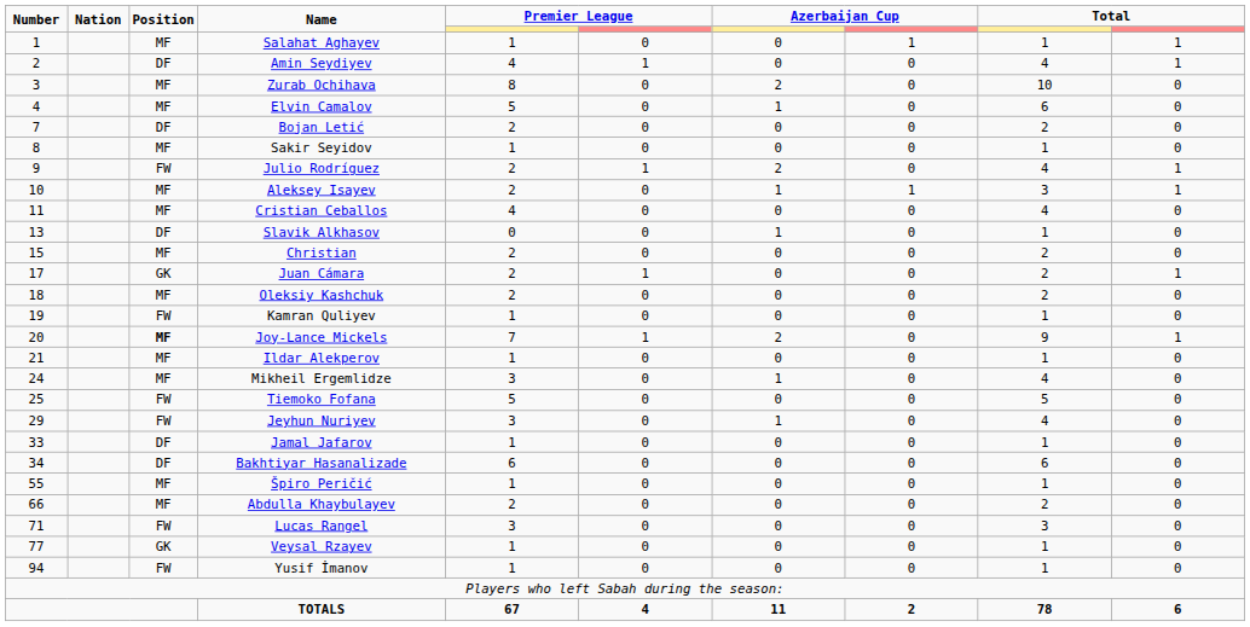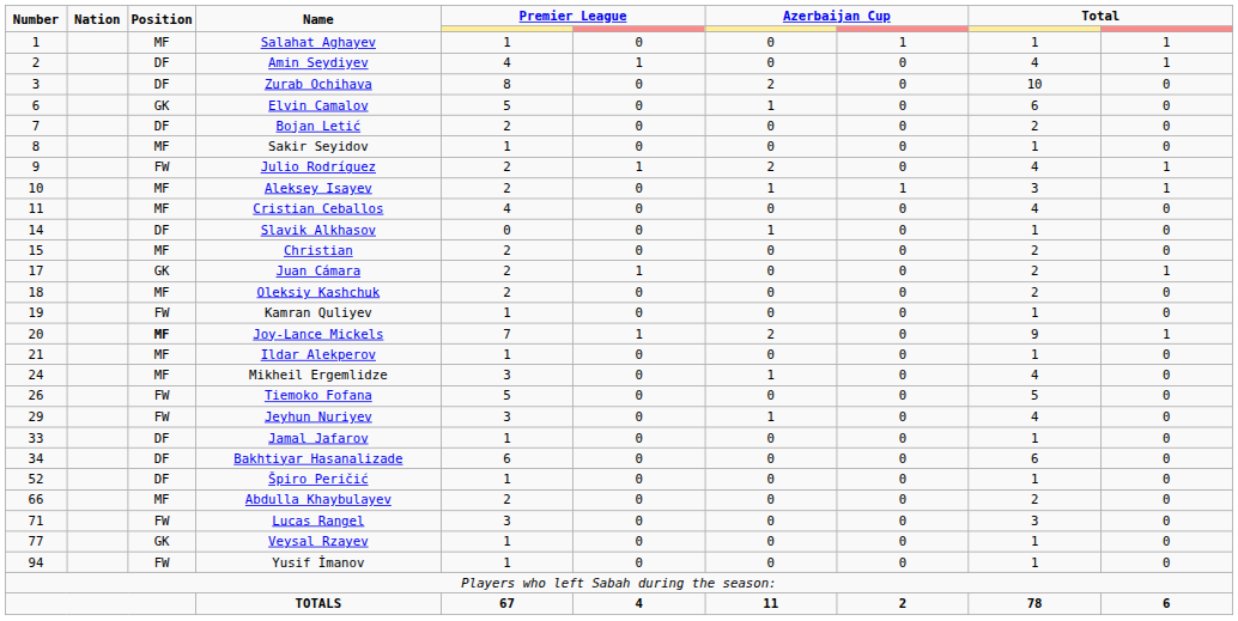Zurab Ochihava | Position: MF -> DF
Elvin Camalov | Number: 4 -> 6
Elvin Camalov | Position: MF -> GK
Slavik Alkhasov | Number: 13 -> 14
Tiemoko Fofana | Number: 25 -> 26
Špiro Peričić | Number: 55 -> 52
Špiro Peričić | Position: MF -> DF
